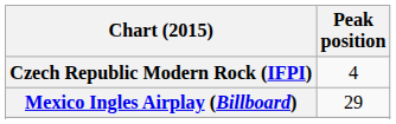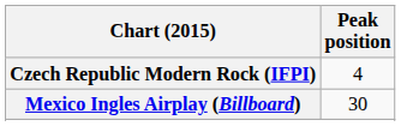Mexico Ingles Airplay (Billboard) | Peak position: 29 -> 30
